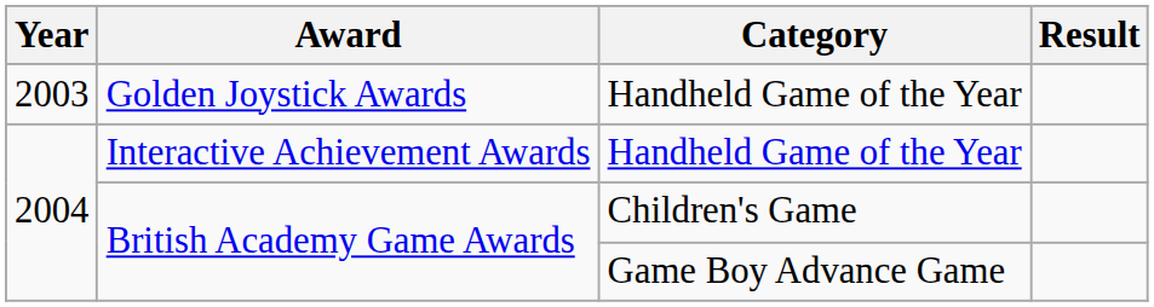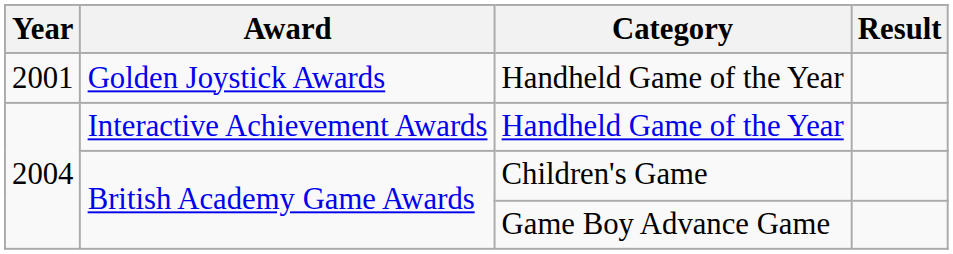Golden Joystick Awards | Year: 2003 -> 2001
